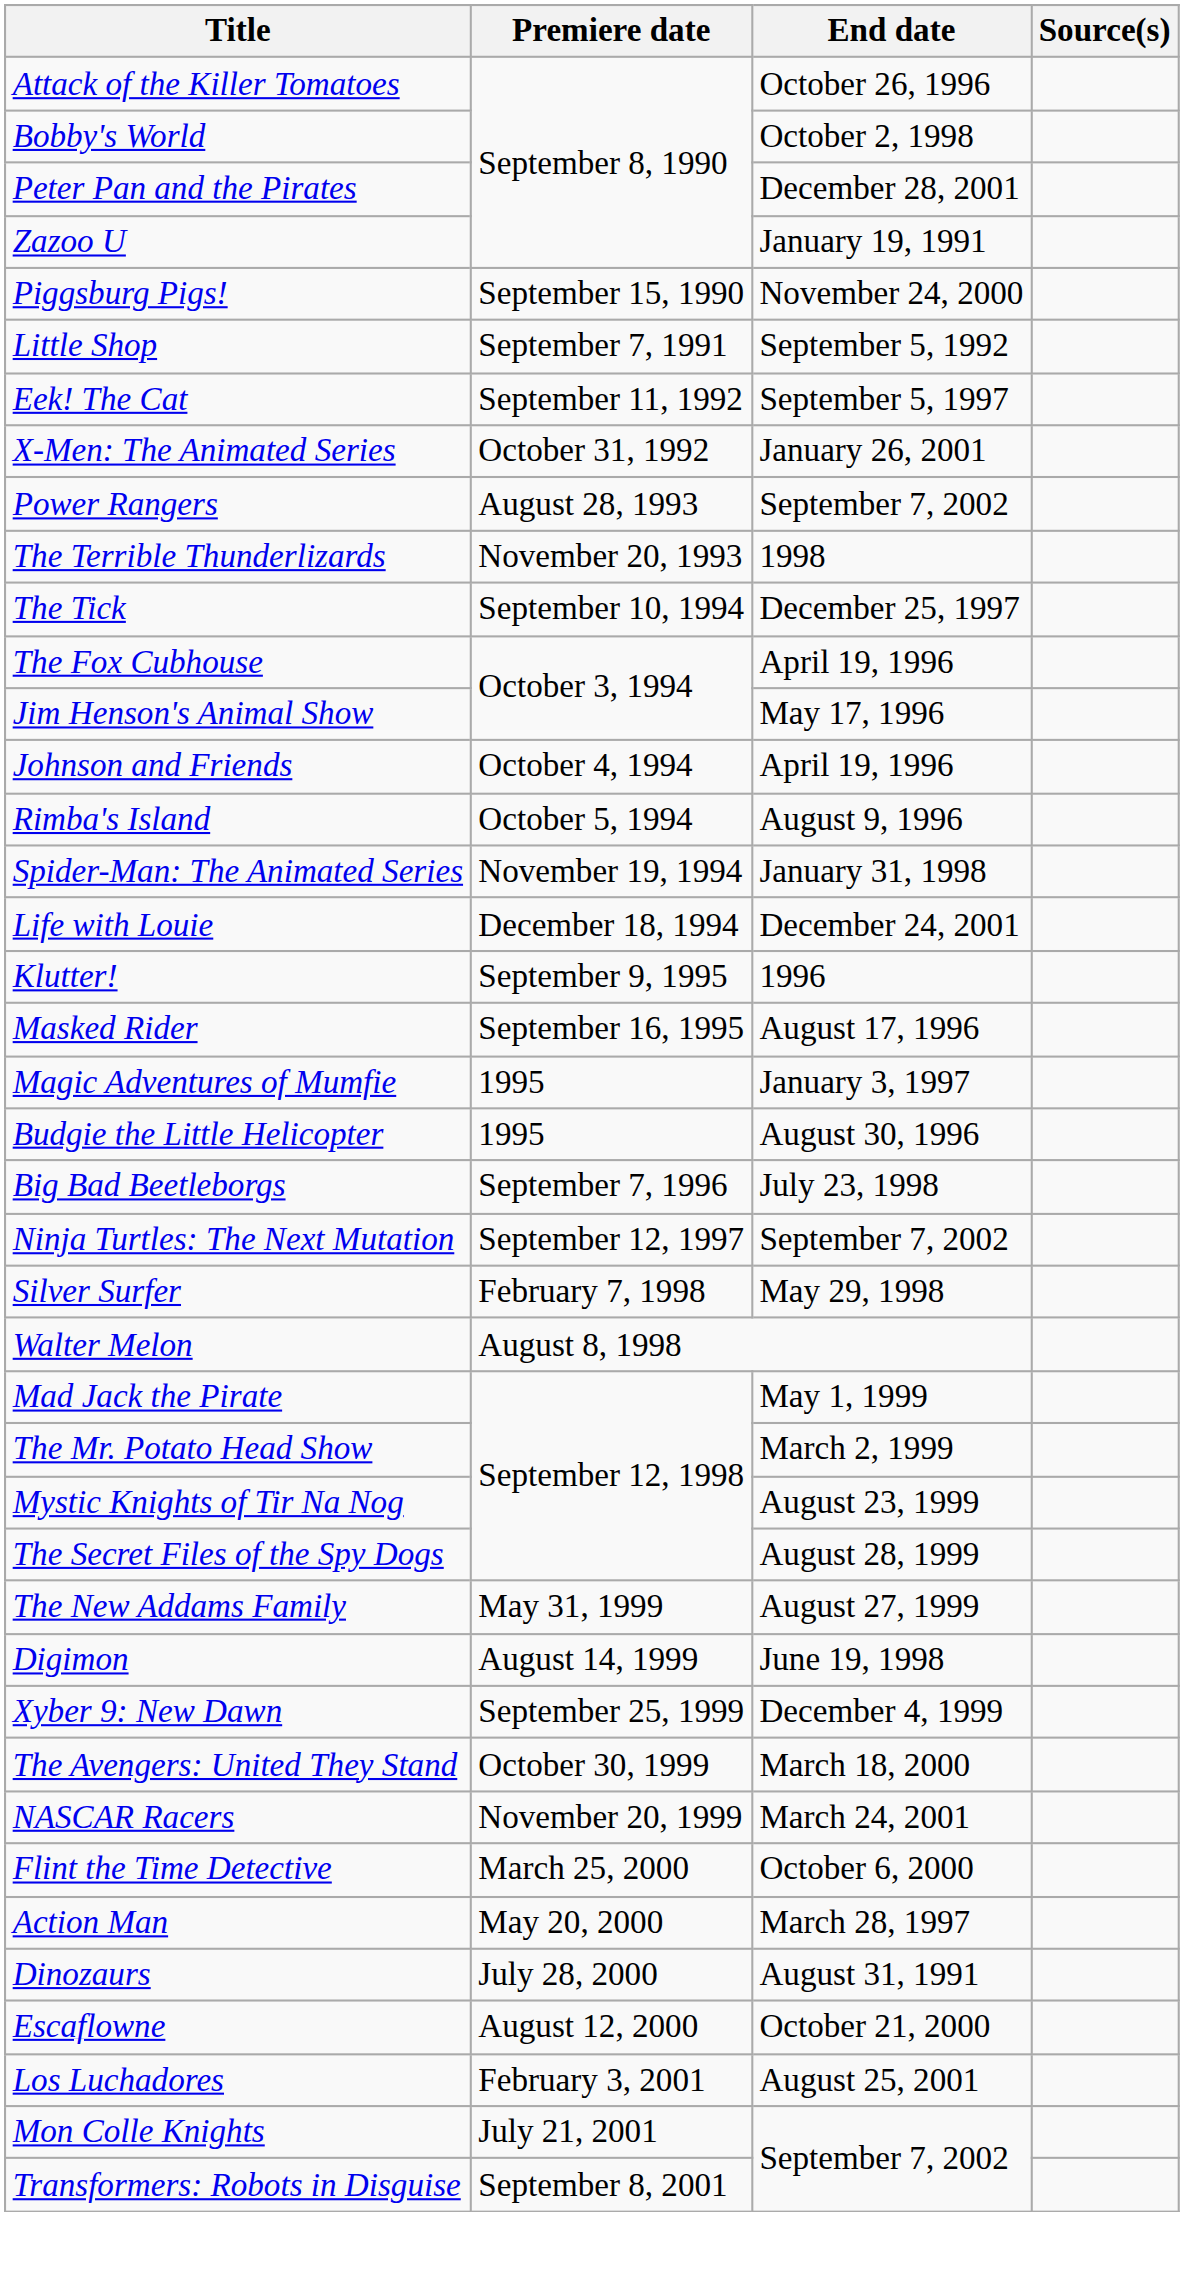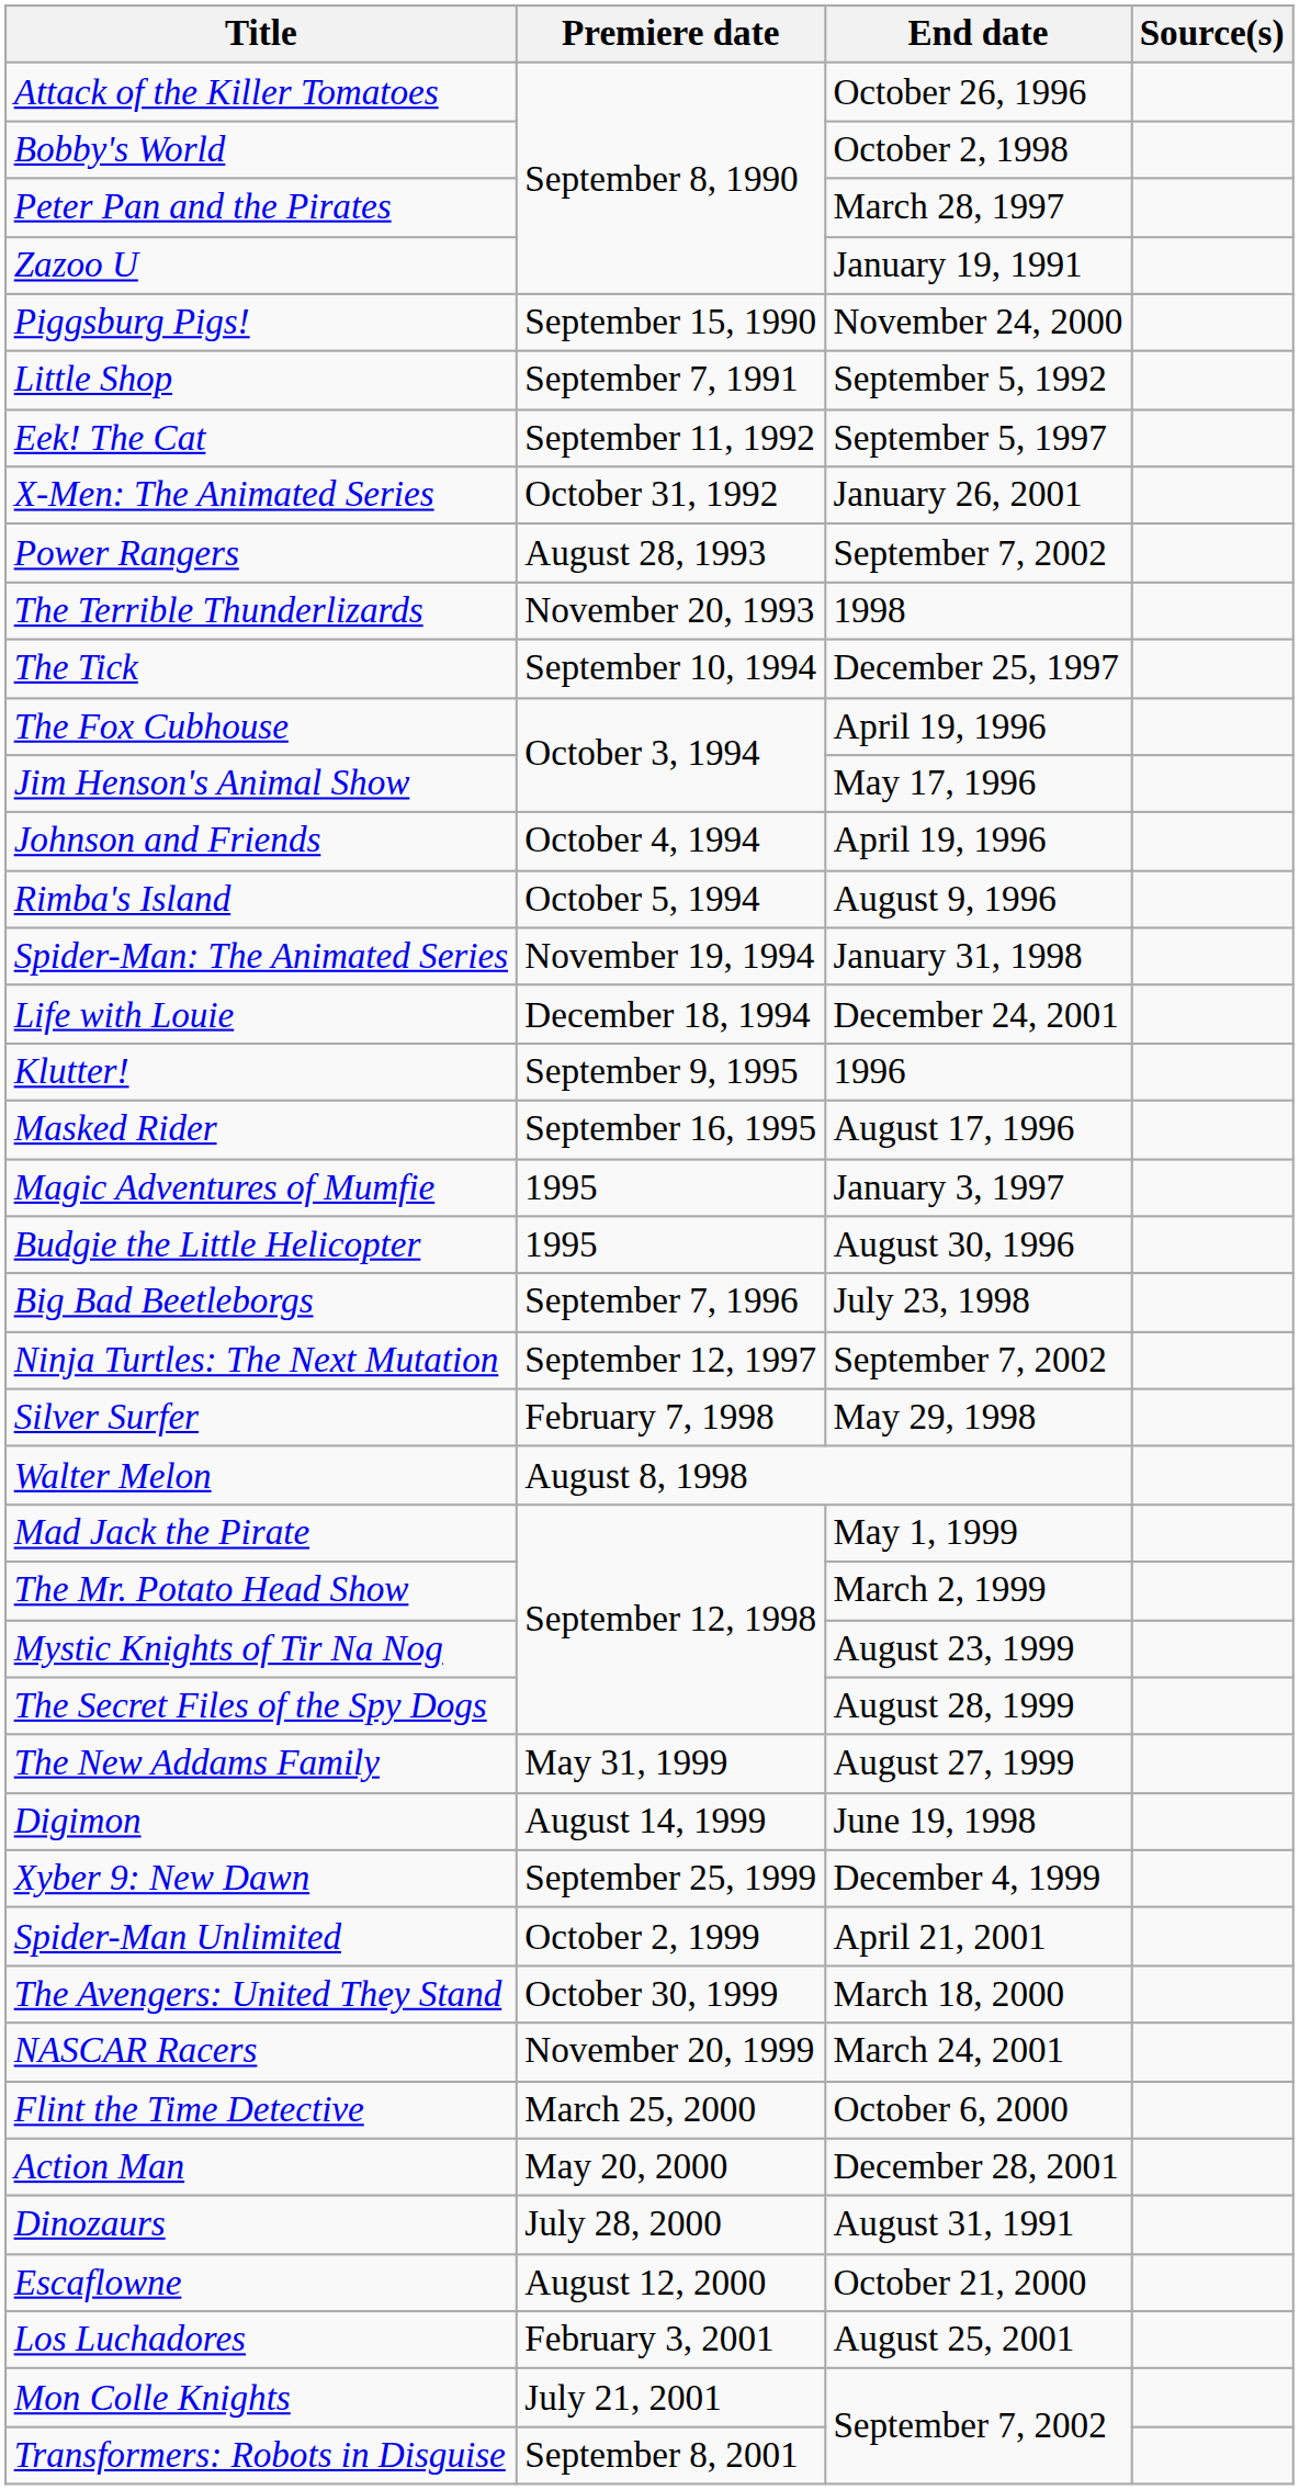Peter Pan and the Pirates | End date: December 28, 2001 -> March 28, 1997
+ row: Spider-Man Unlimited | October 2, 1999 | April 21, 2001
Action Man | End date: March 28, 1997 -> December 28, 2001
